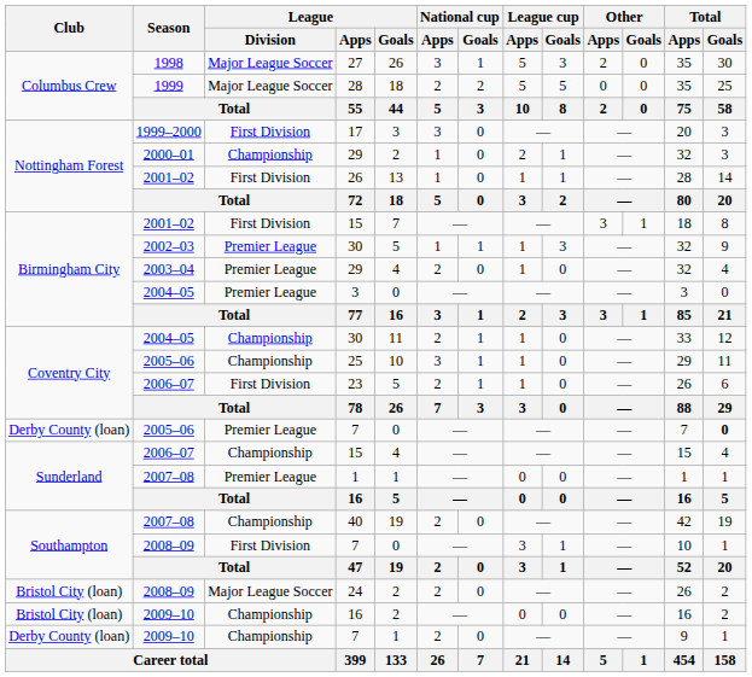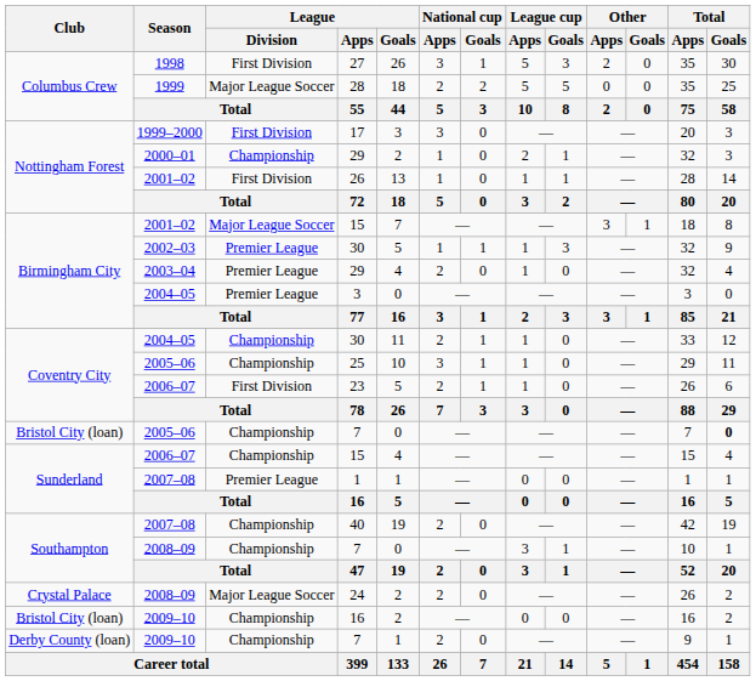27 | League / Division: Major League Soccer -> First Division
2001–02 / 15 | League / Division: First Division -> Major League Soccer
2005–06 / 7 | Club: Derby County (loan) -> Bristol City (loan)
2005–06 / 7 | League / Division: Premier League -> Championship
2008–09 / 7 | League / Division: First Division -> Championship
24 | Club: Bristol City (loan) -> Crystal Palace
